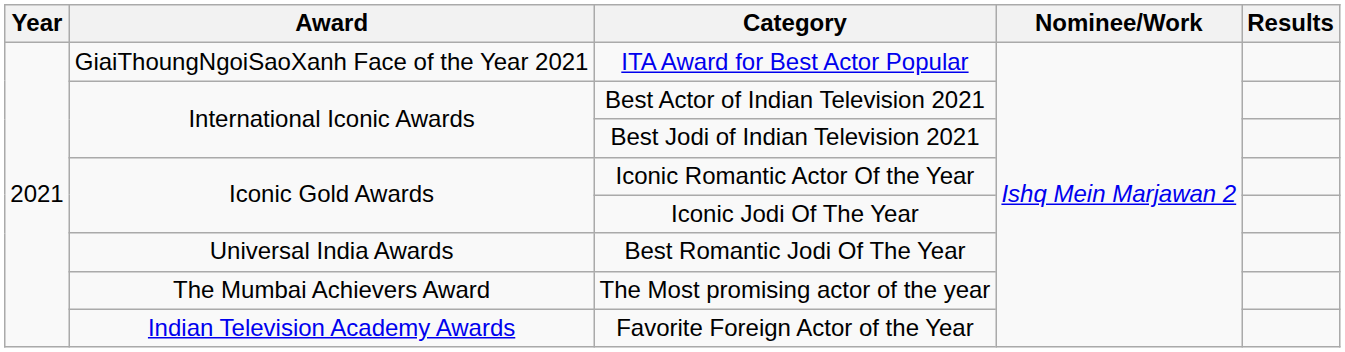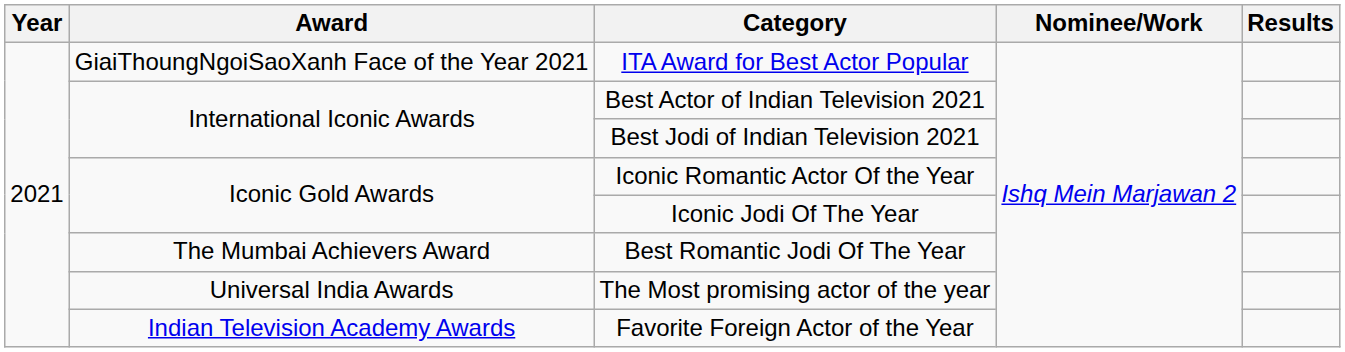Best Romantic Jodi Of The Year | Award: Universal India Awards -> The Mumbai Achievers Award
The Most promising actor of the year | Award: The Mumbai Achievers Award -> Universal India Awards
